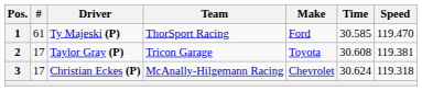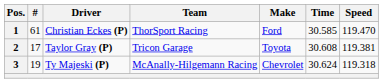1 | Driver: Ty Majeski (P) -> Christian Eckes (P)
3 | #: 17 -> 19
3 | Driver: Christian Eckes (P) -> Ty Majeski (P)
